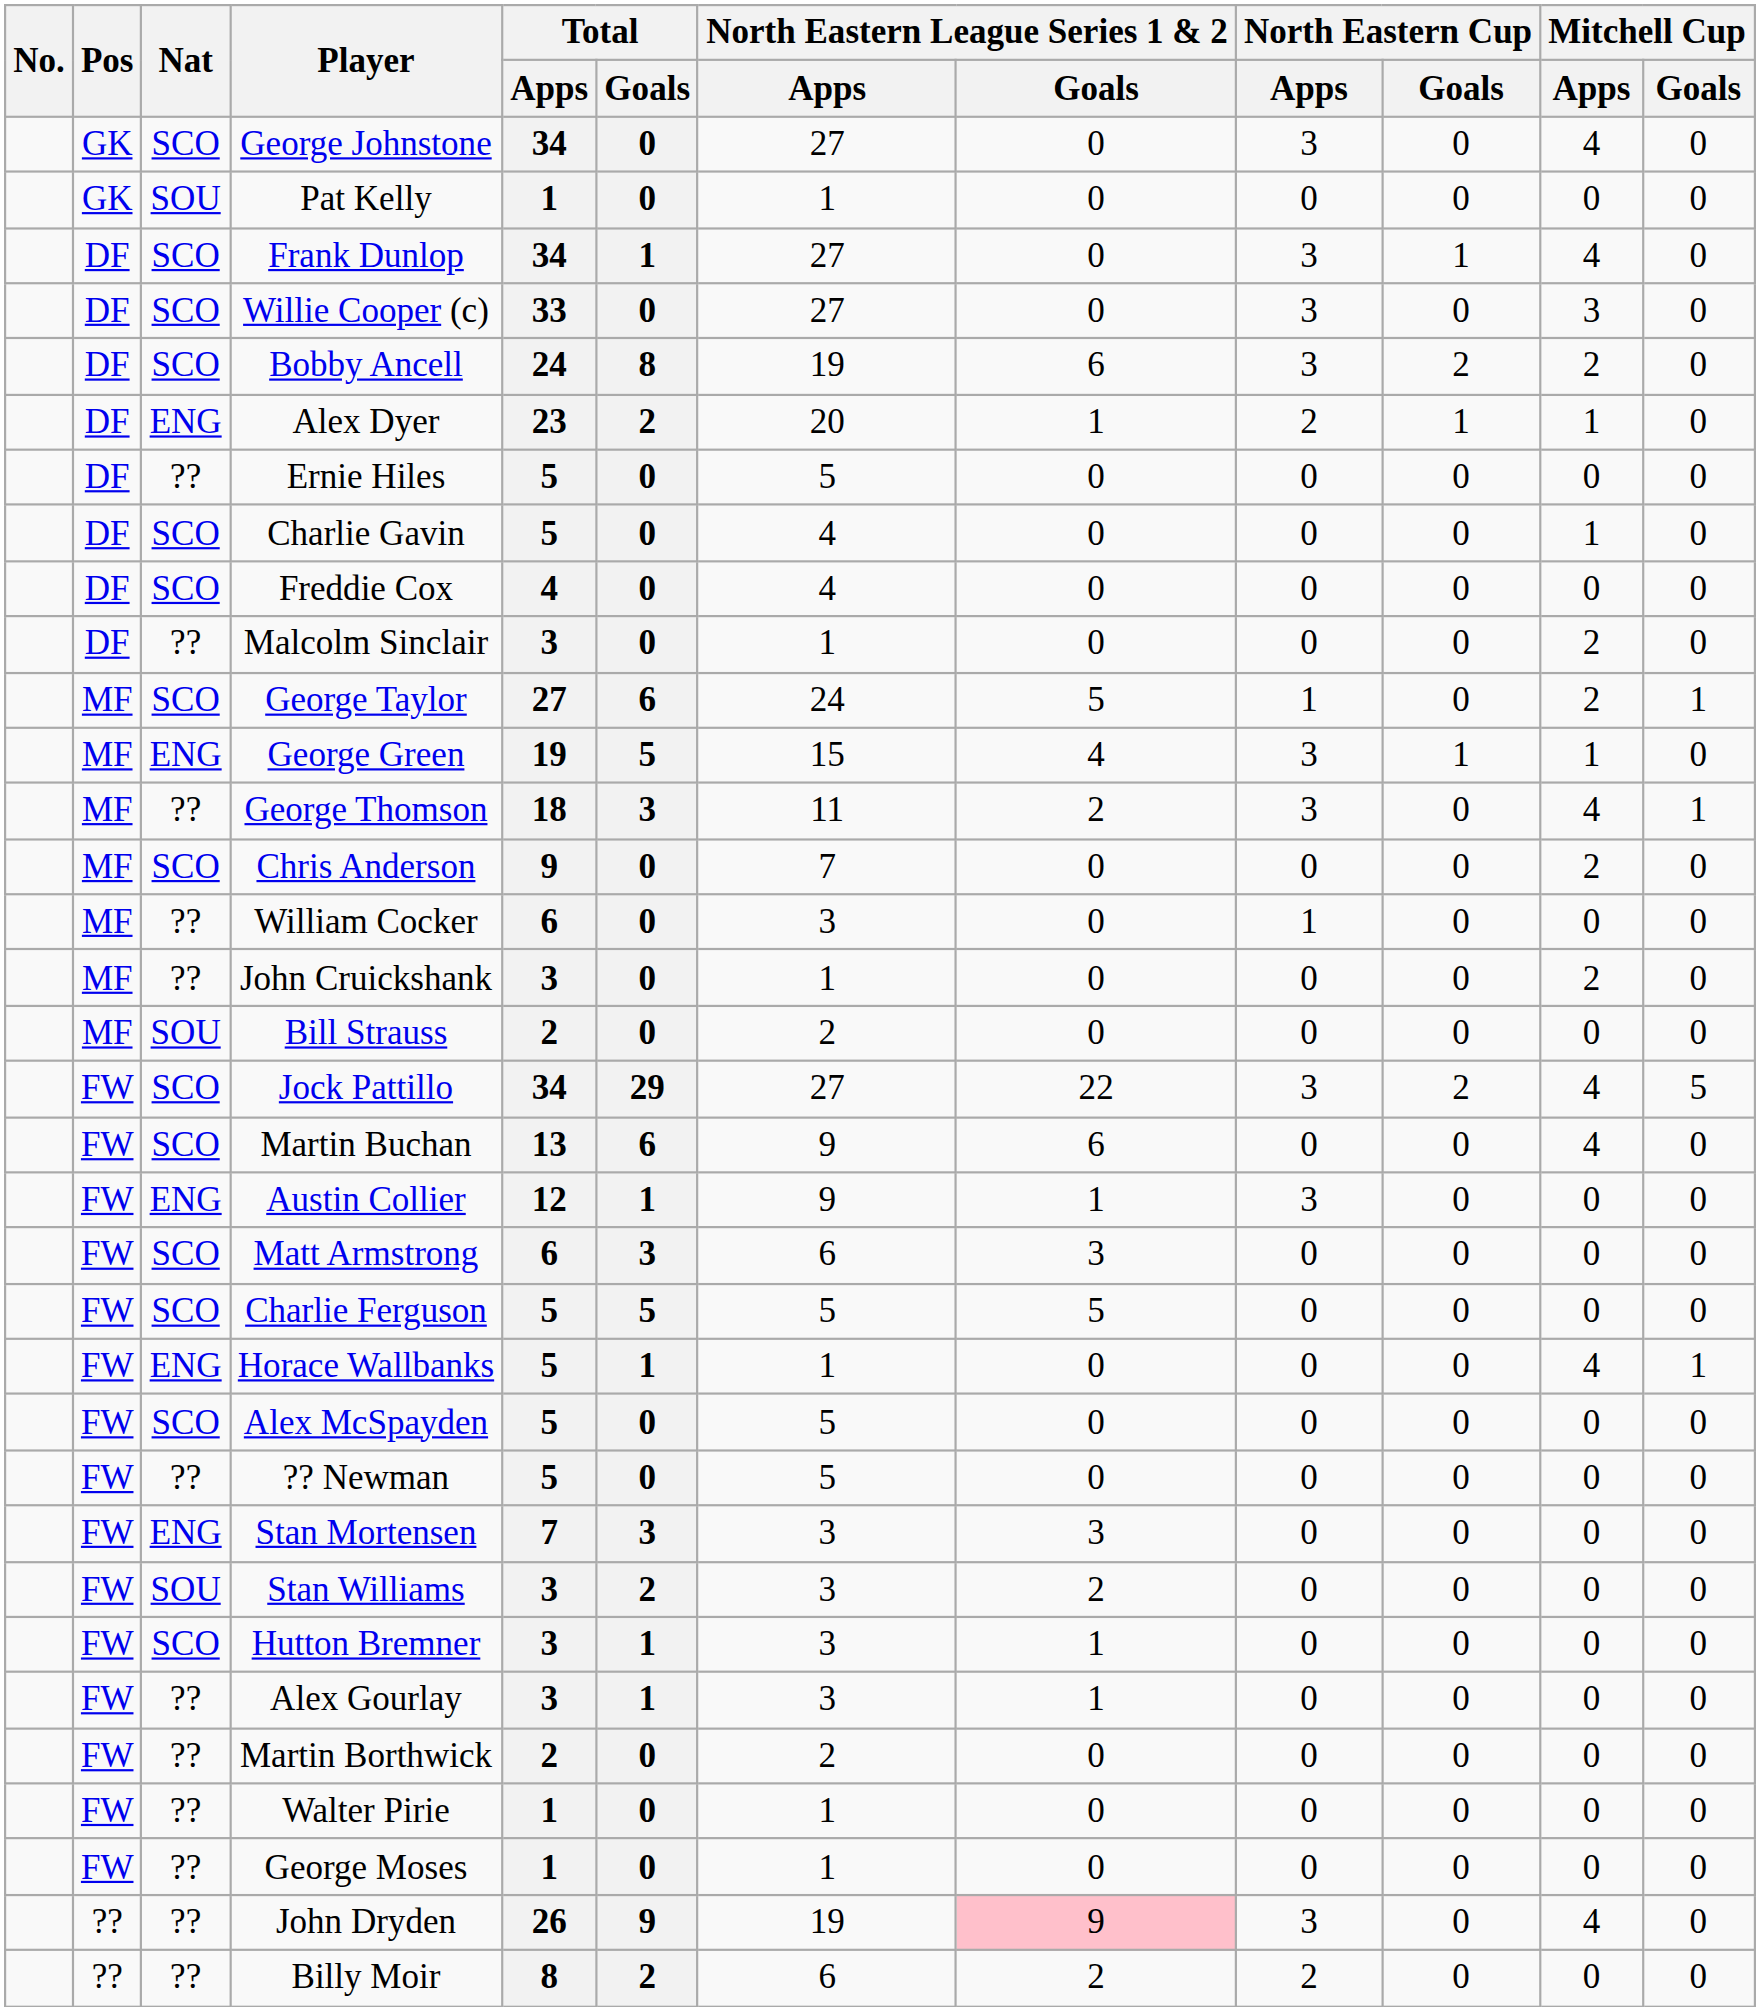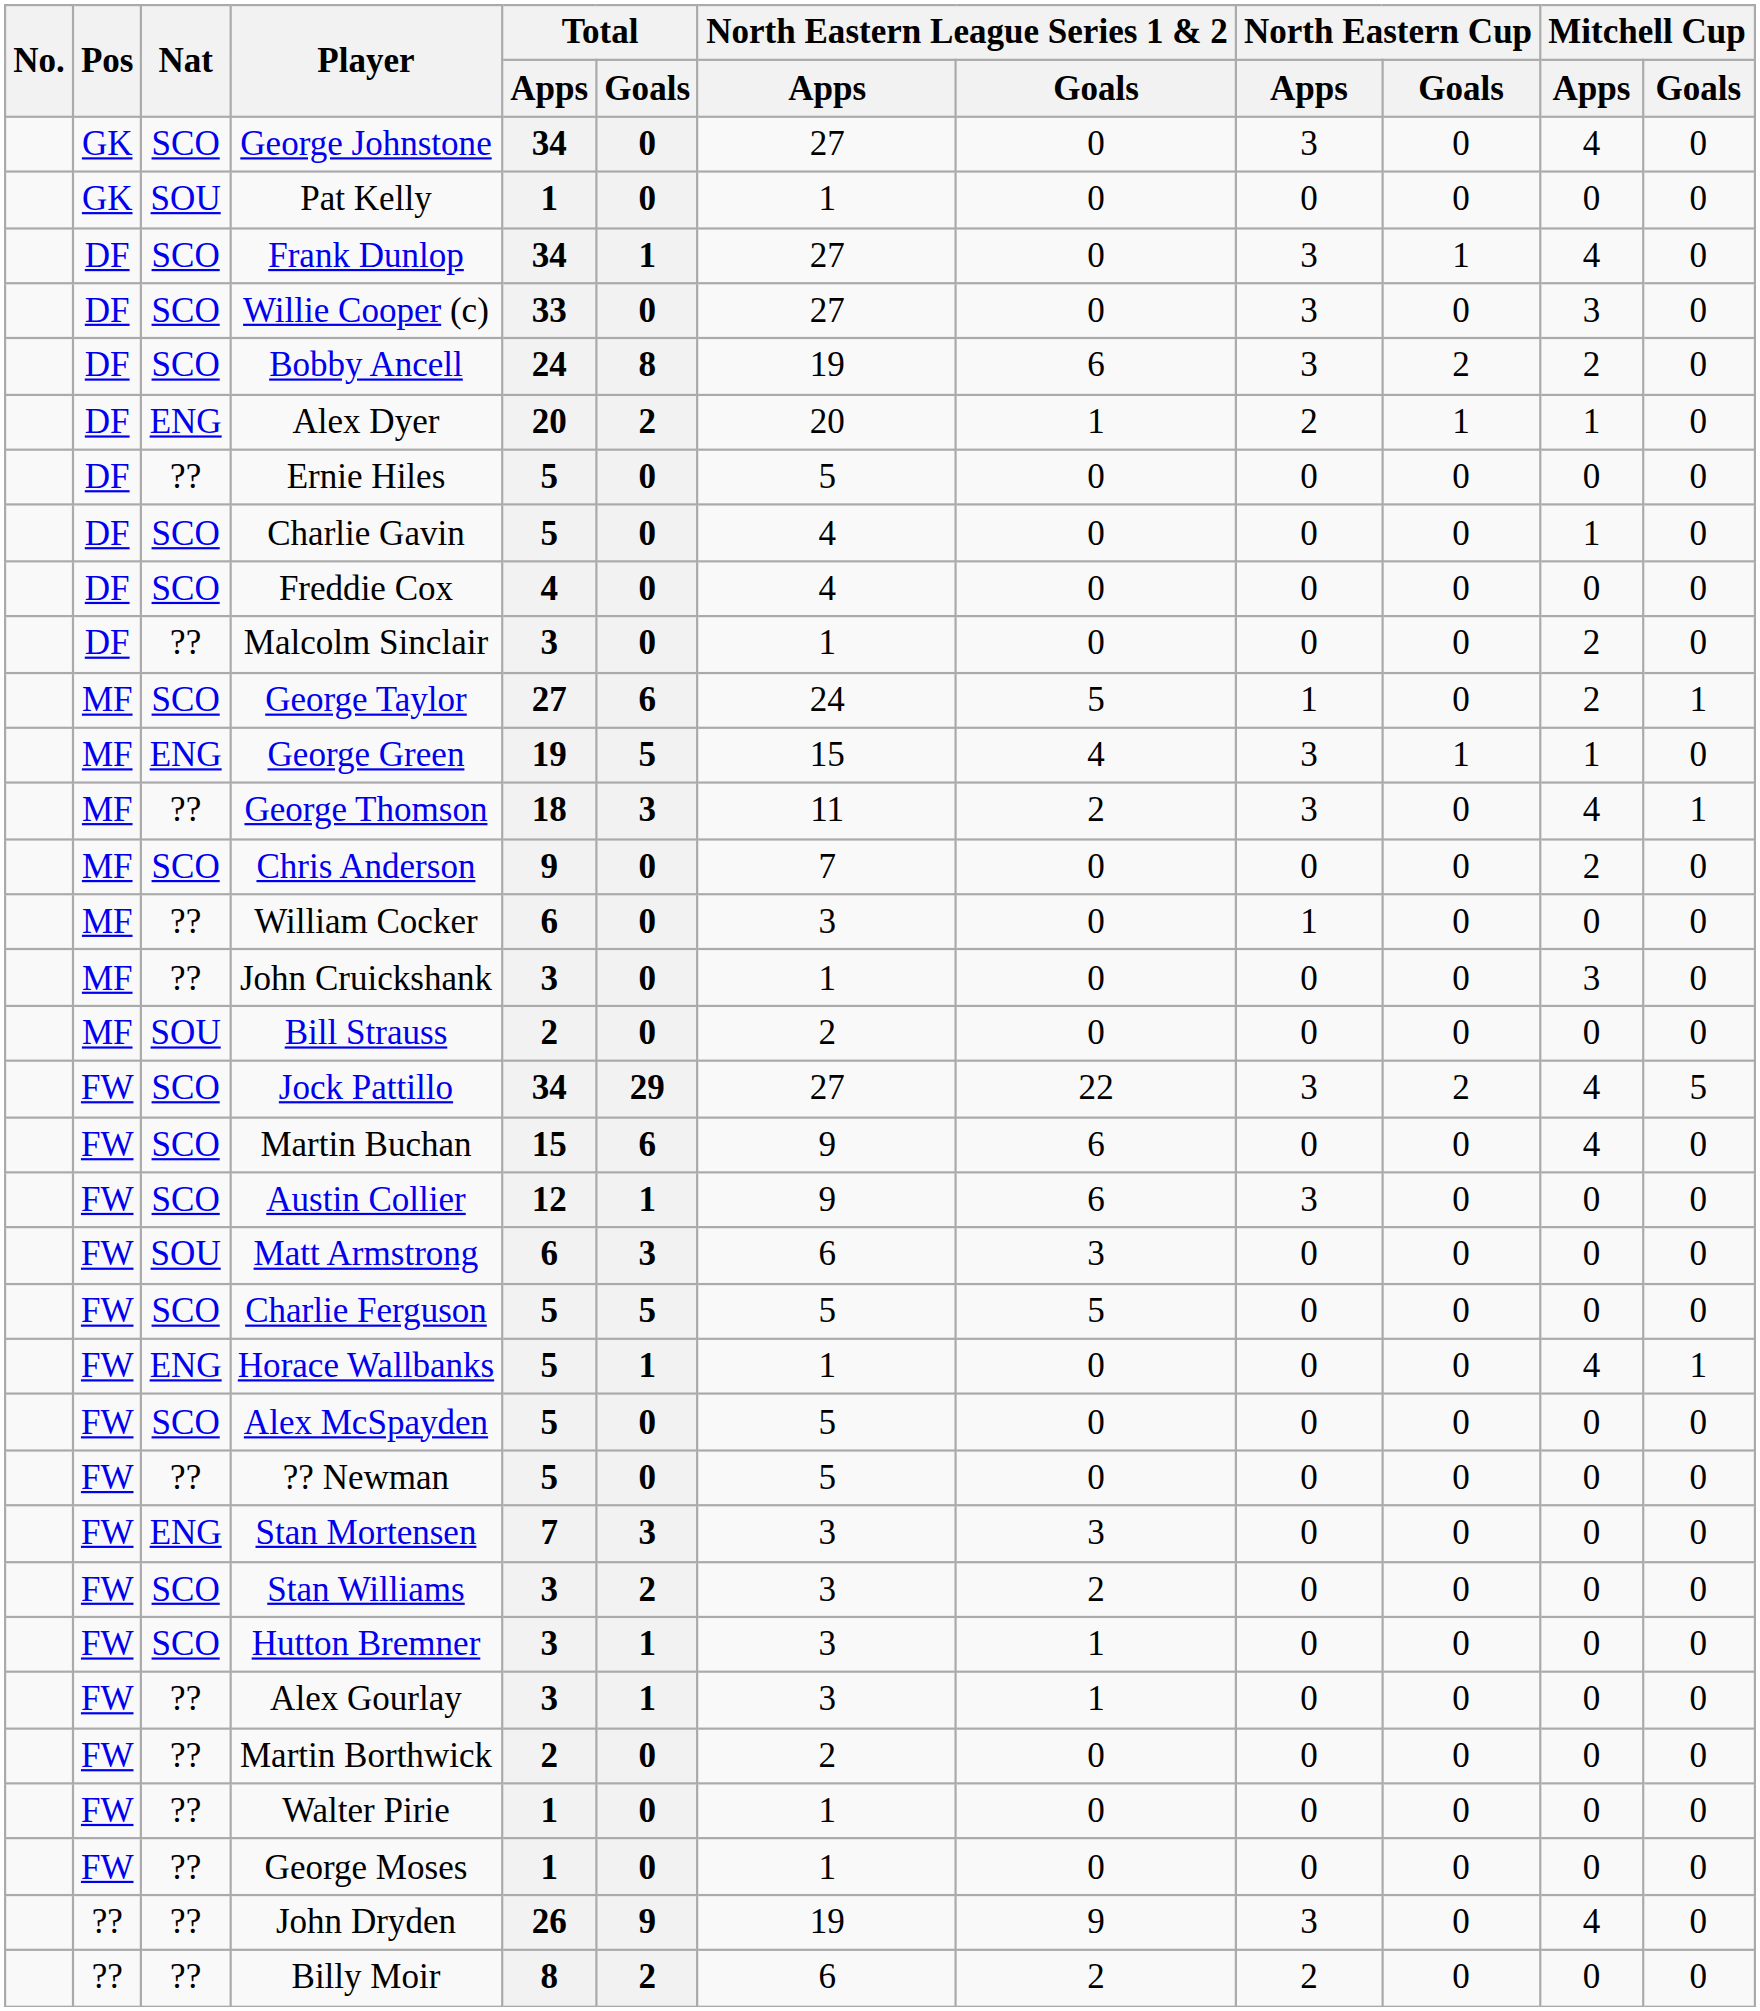Alex Dyer | Total / Apps: 23 -> 20
John Cruickshank | Mitchell Cup / Apps: 2 -> 3
Martin Buchan | Total / Apps: 13 -> 15
Austin Collier | Nat: ENG -> SCO
Austin Collier | North Eastern League Series 1 & 2 / Goals: 1 -> 6
Matt Armstrong | Nat: SCO -> SOU
Stan Williams | Nat: SOU -> SCO
John Dryden | North Eastern League Series 1 & 2 / Goals: pink background -> no background
